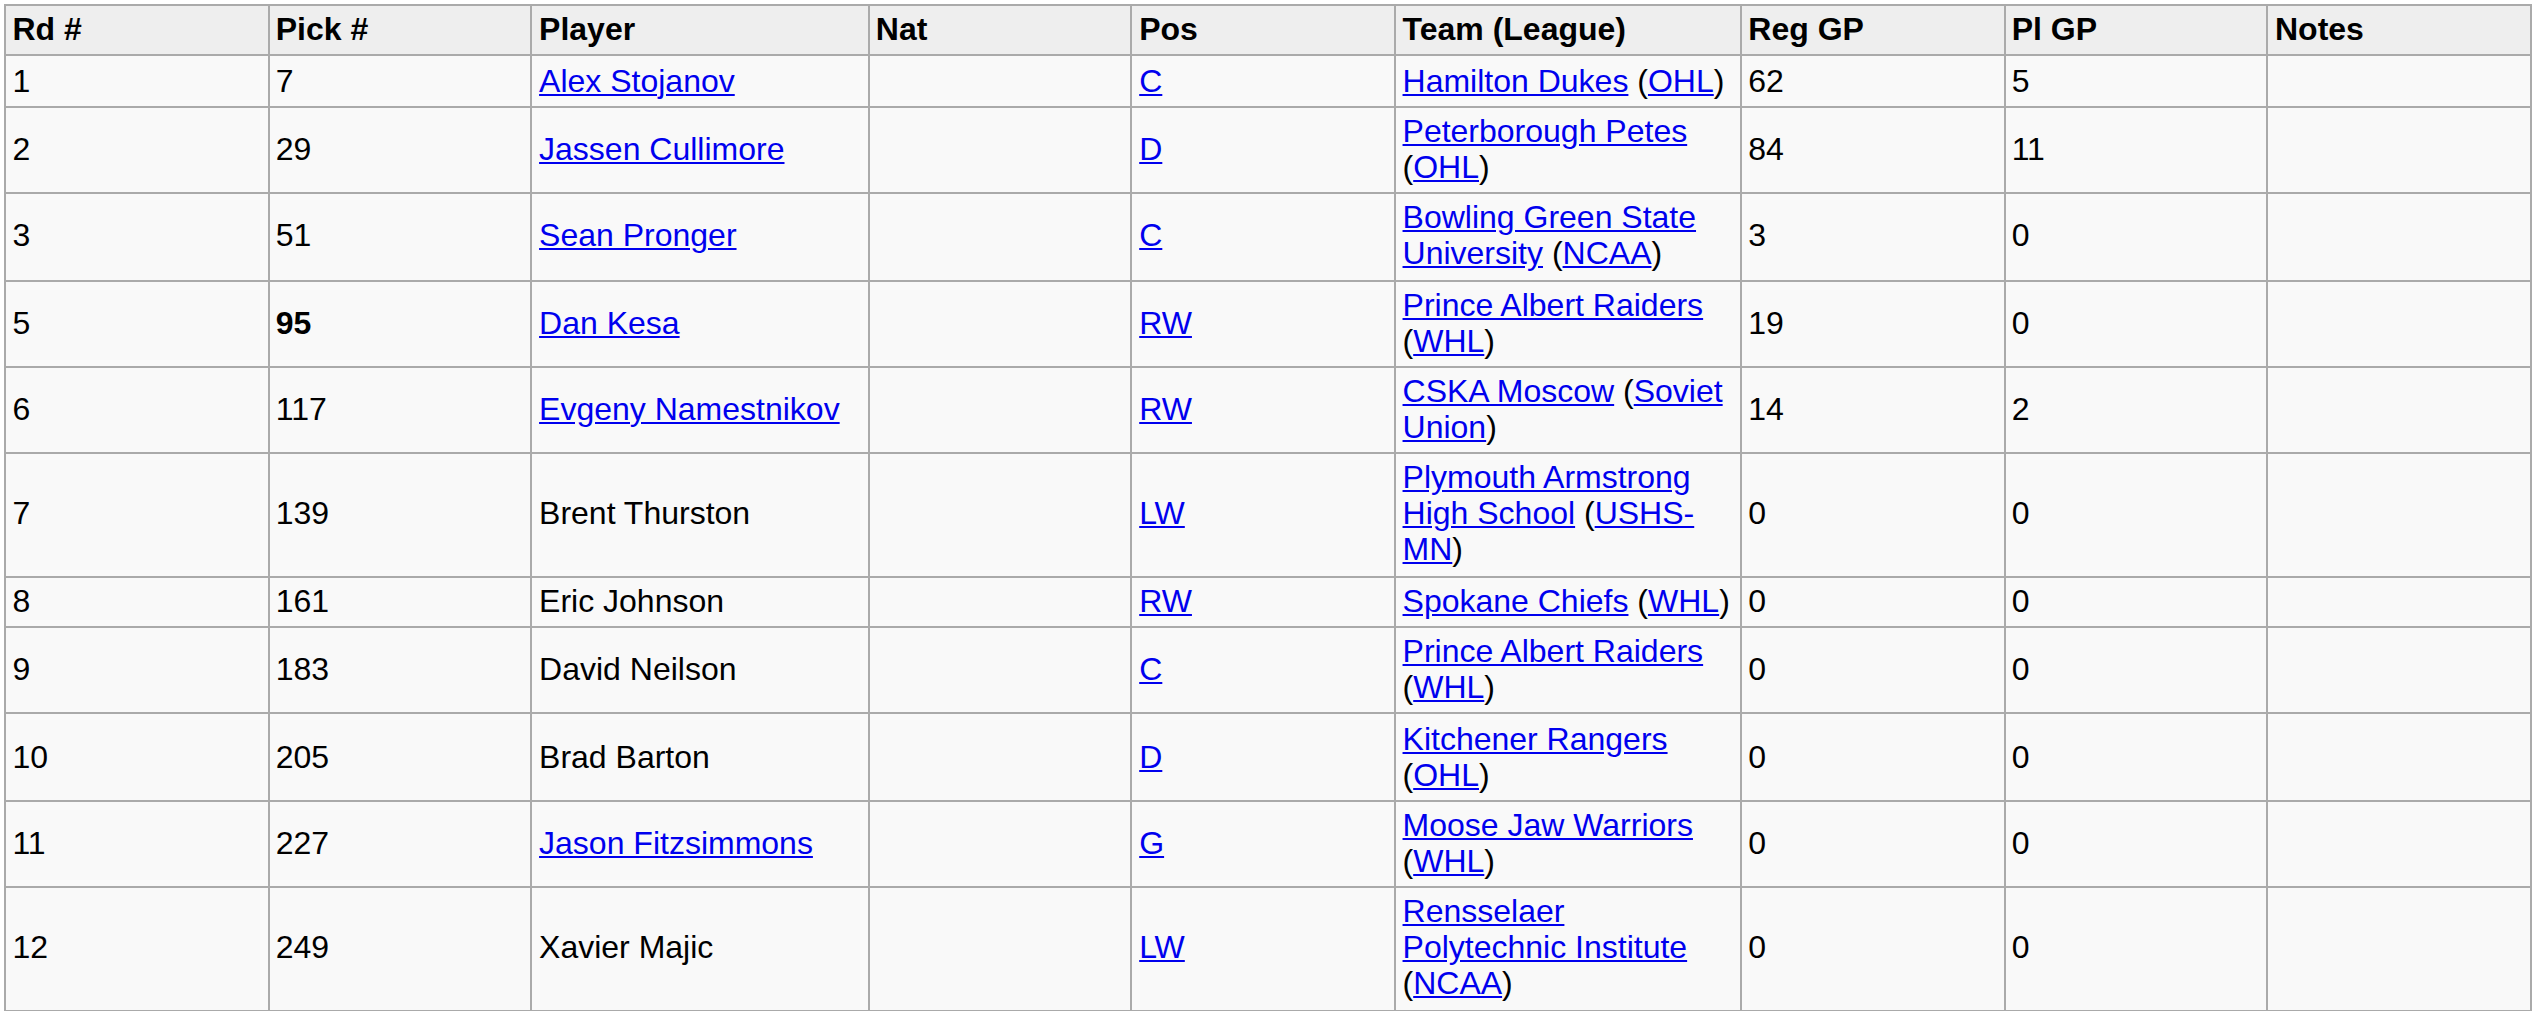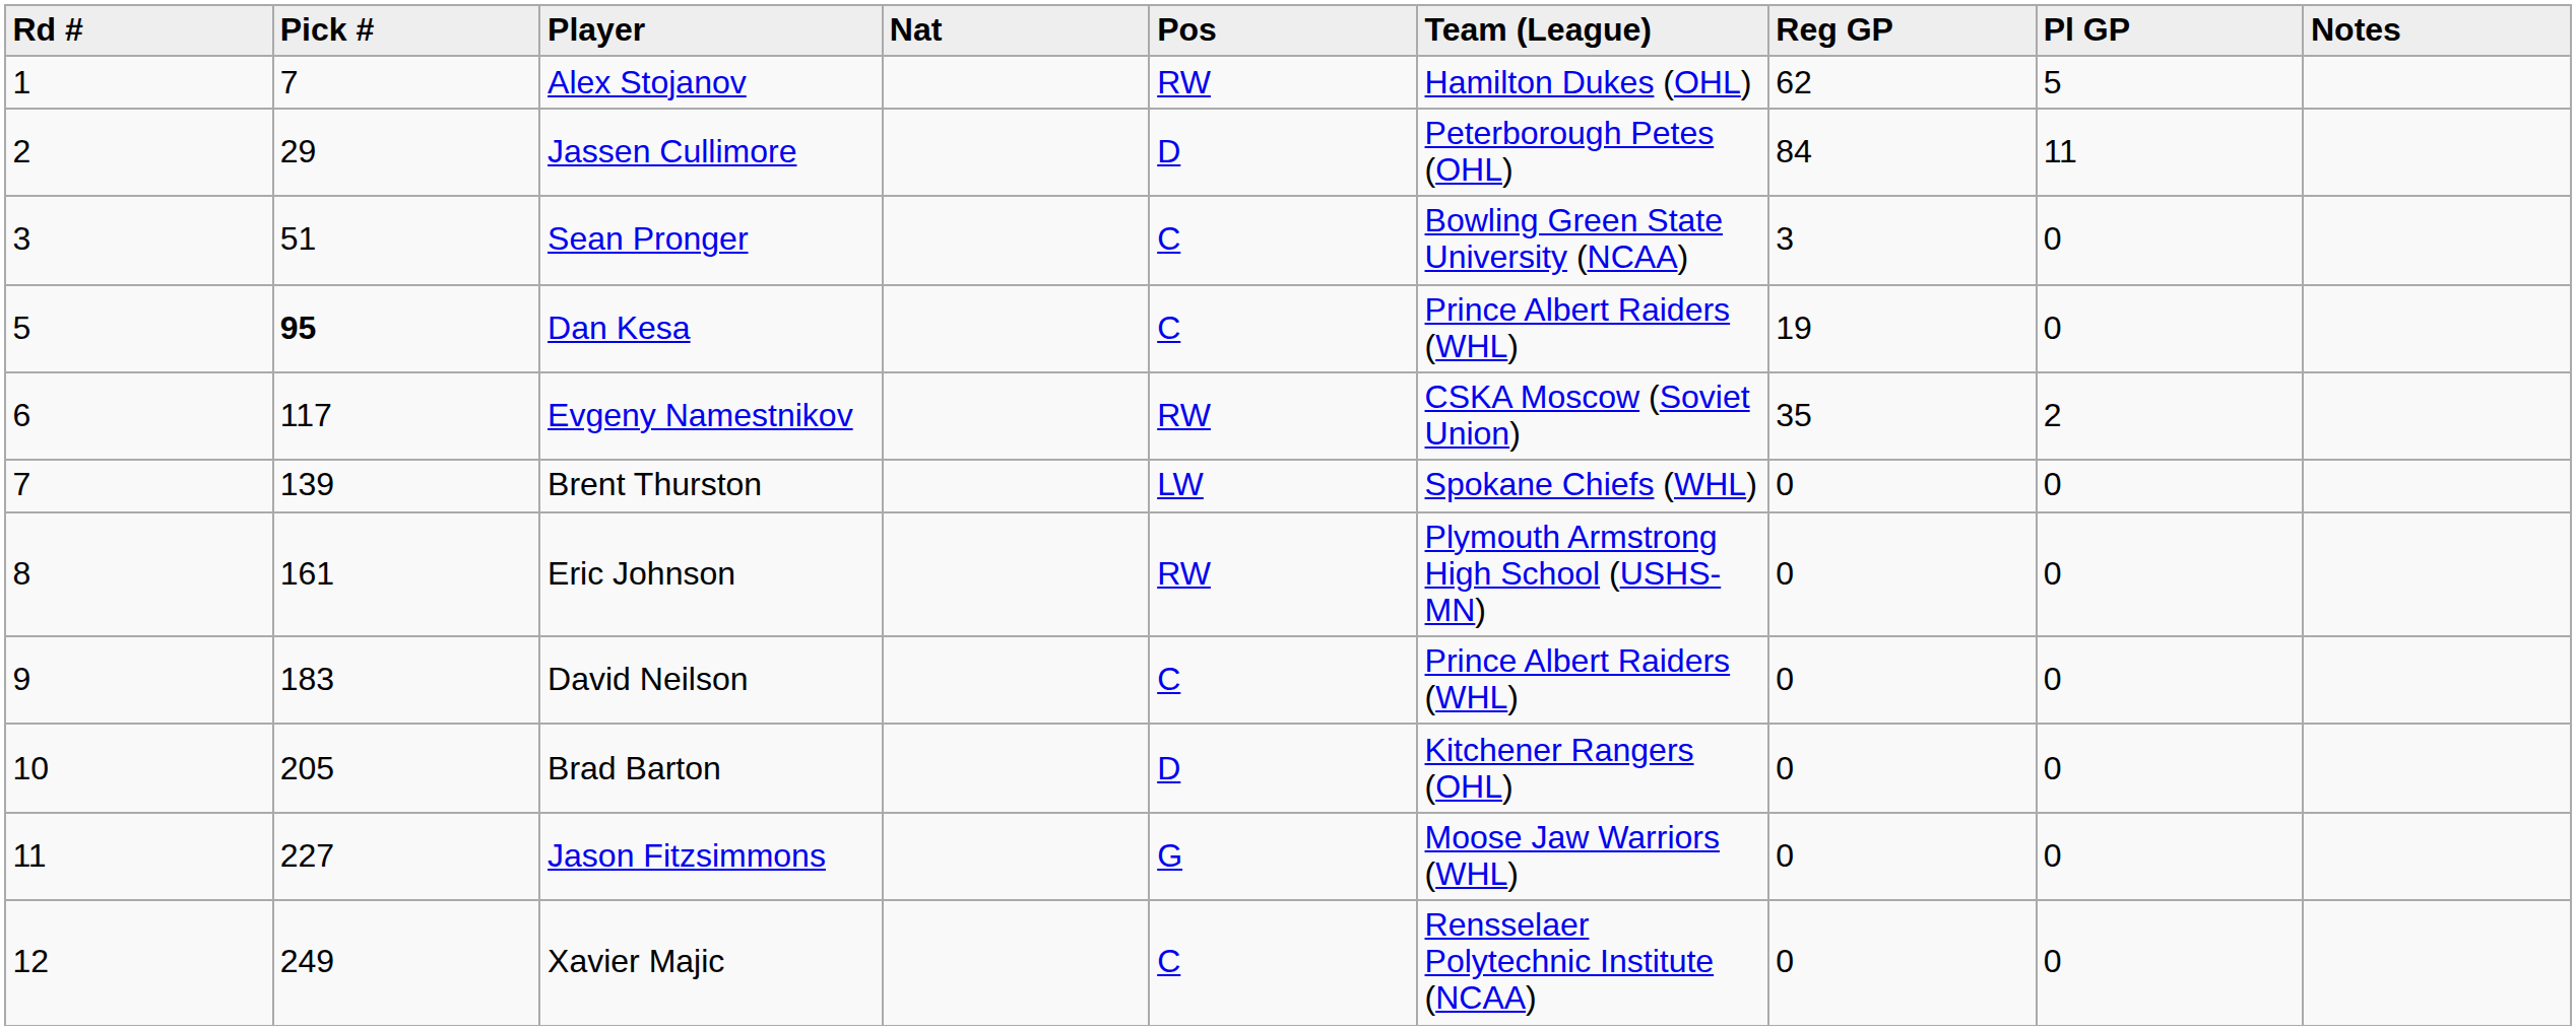Alex Stojanov | Pos: C -> RW
Dan Kesa | Pos: RW -> C
Evgeny Namestnikov | Reg GP: 14 -> 35
Brent Thurston | Team (League): Plymouth Armstrong High School (USHS-MN) -> Spokane Chiefs (WHL)
Eric Johnson | Team (League): Spokane Chiefs (WHL) -> Plymouth Armstrong High School (USHS-MN)
Xavier Majic | Pos: LW -> C
